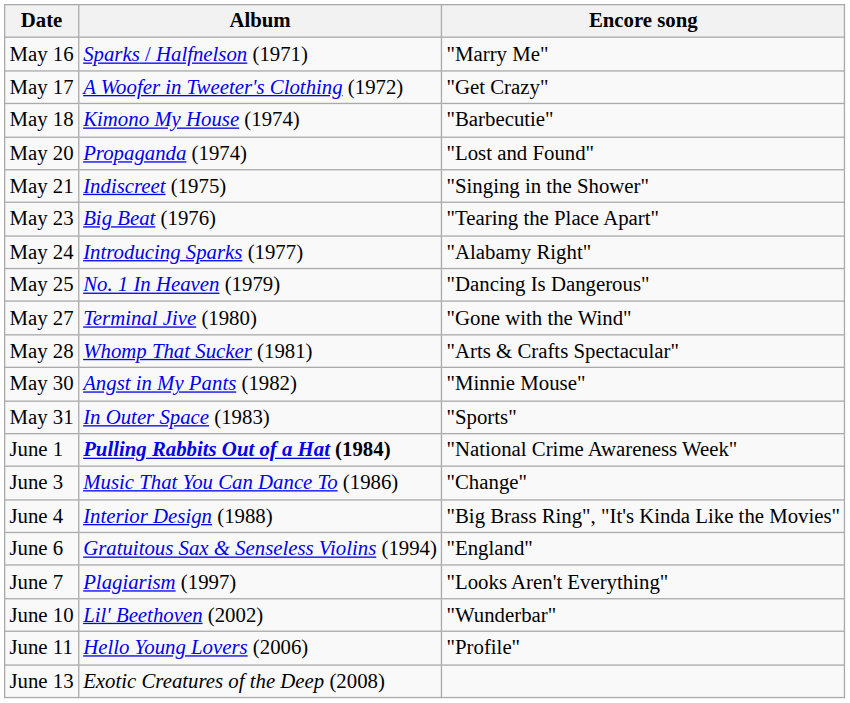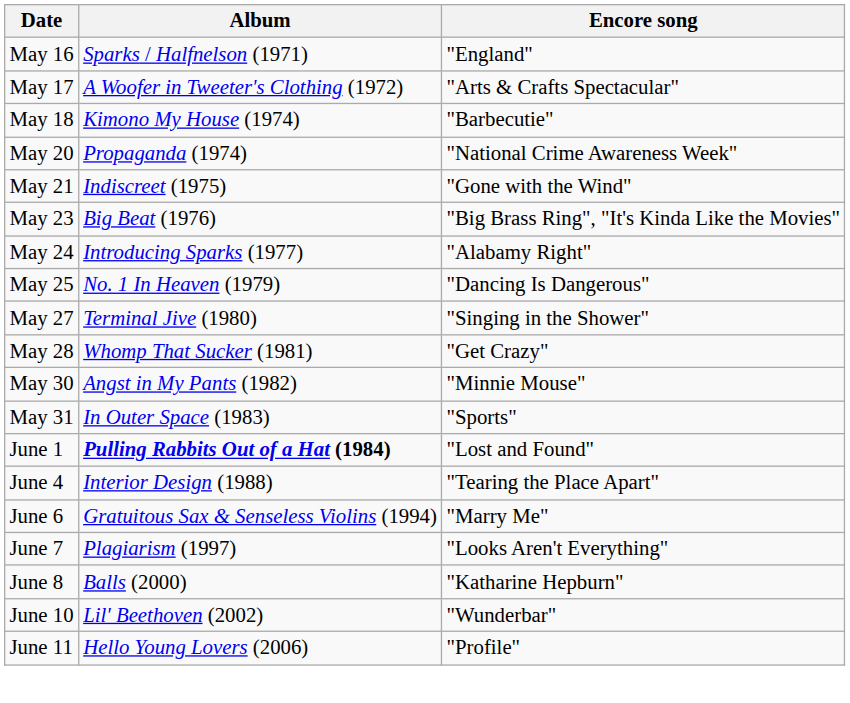May 16 | Encore song: "Marry Me" -> "England"
May 17 | Encore song: "Get Crazy" -> "Arts & Crafts Spectacular"
May 20 | Encore song: "Lost and Found" -> "National Crime Awareness Week"
May 21 | Encore song: "Singing in the Shower" -> "Gone with the Wind"
May 23 | Encore song: "Tearing the Place Apart" -> "Big Brass Ring", "It's Kinda Like the Movies"
May 27 | Encore song: "Gone with the Wind" -> "Singing in the Shower"
May 28 | Encore song: "Arts & Crafts Spectacular" -> "Get Crazy"
June 1 | Encore song: "National Crime Awareness Week" -> "Lost and Found"
- row: June 3 | Music That You Can Dance To (1986) | "Change"
June 4 | Encore song: "Big Brass Ring", "It's Kinda Like the Movies" -> "Tearing the Place Apart"
June 6 | Encore song: "England" -> "Marry Me"
+ row: June 8 | Balls (2000) | "Katharine Hepburn"
- row: June 13 | Exotic Creatures of the Deep (2008)
